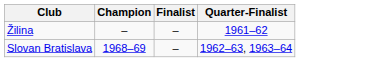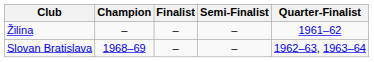+ column: Semi-Finalist | – | –
